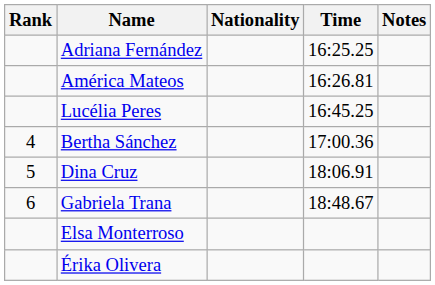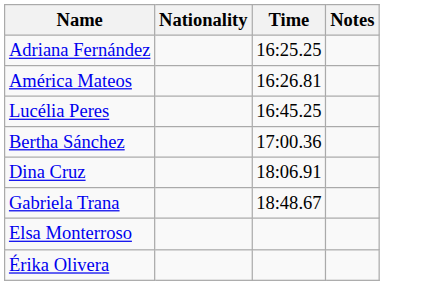- column: Rank | 4 | 5 | 6
